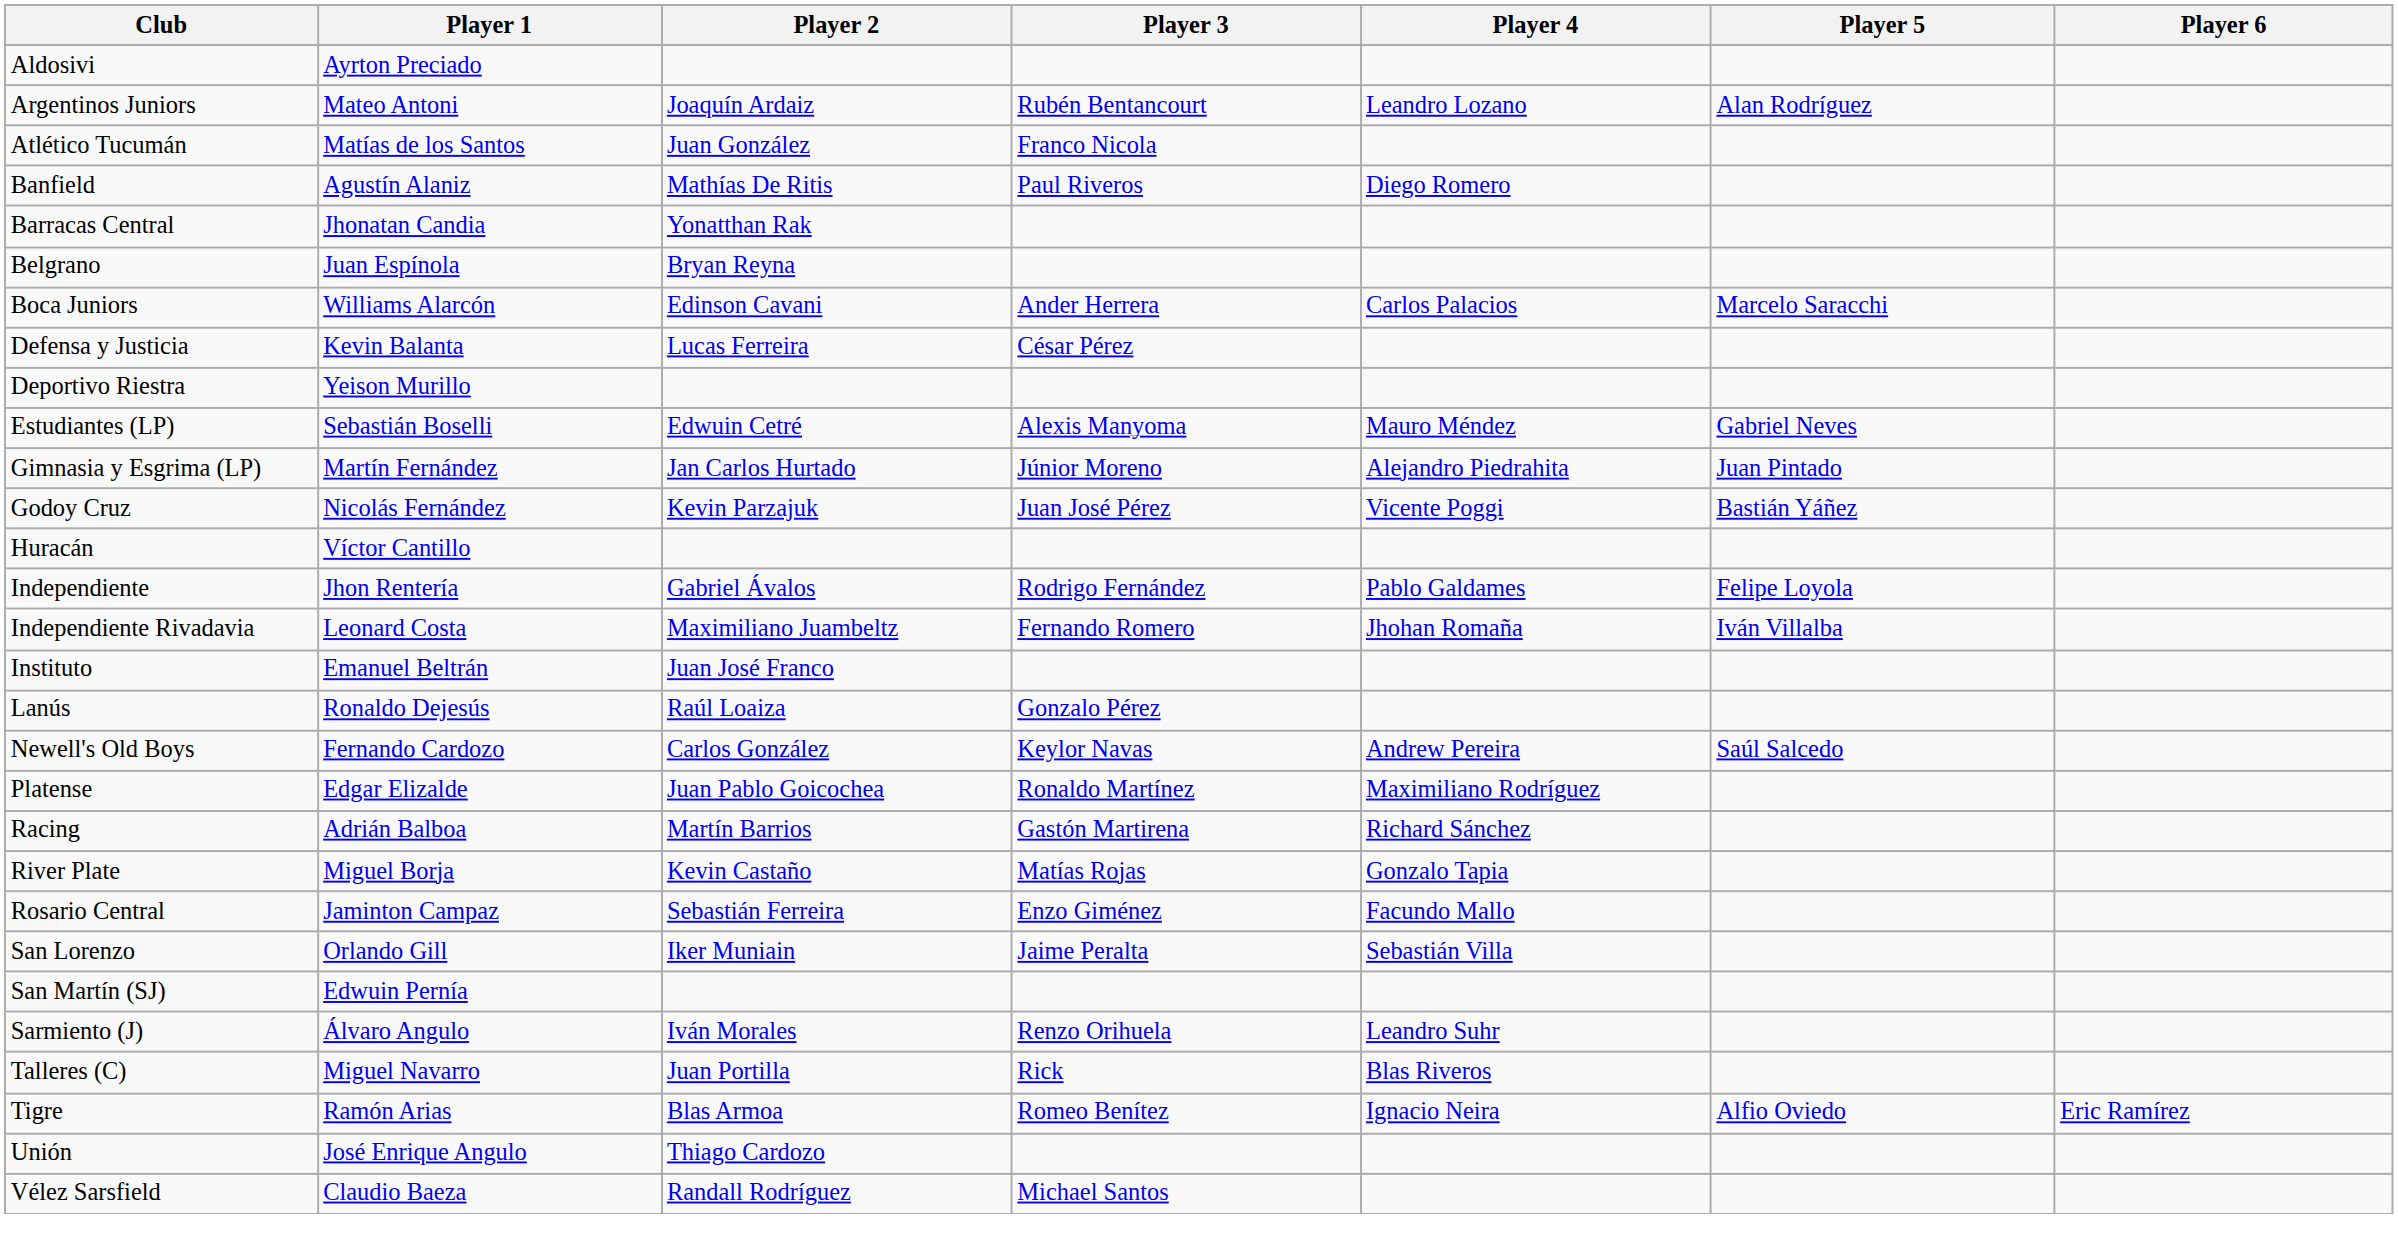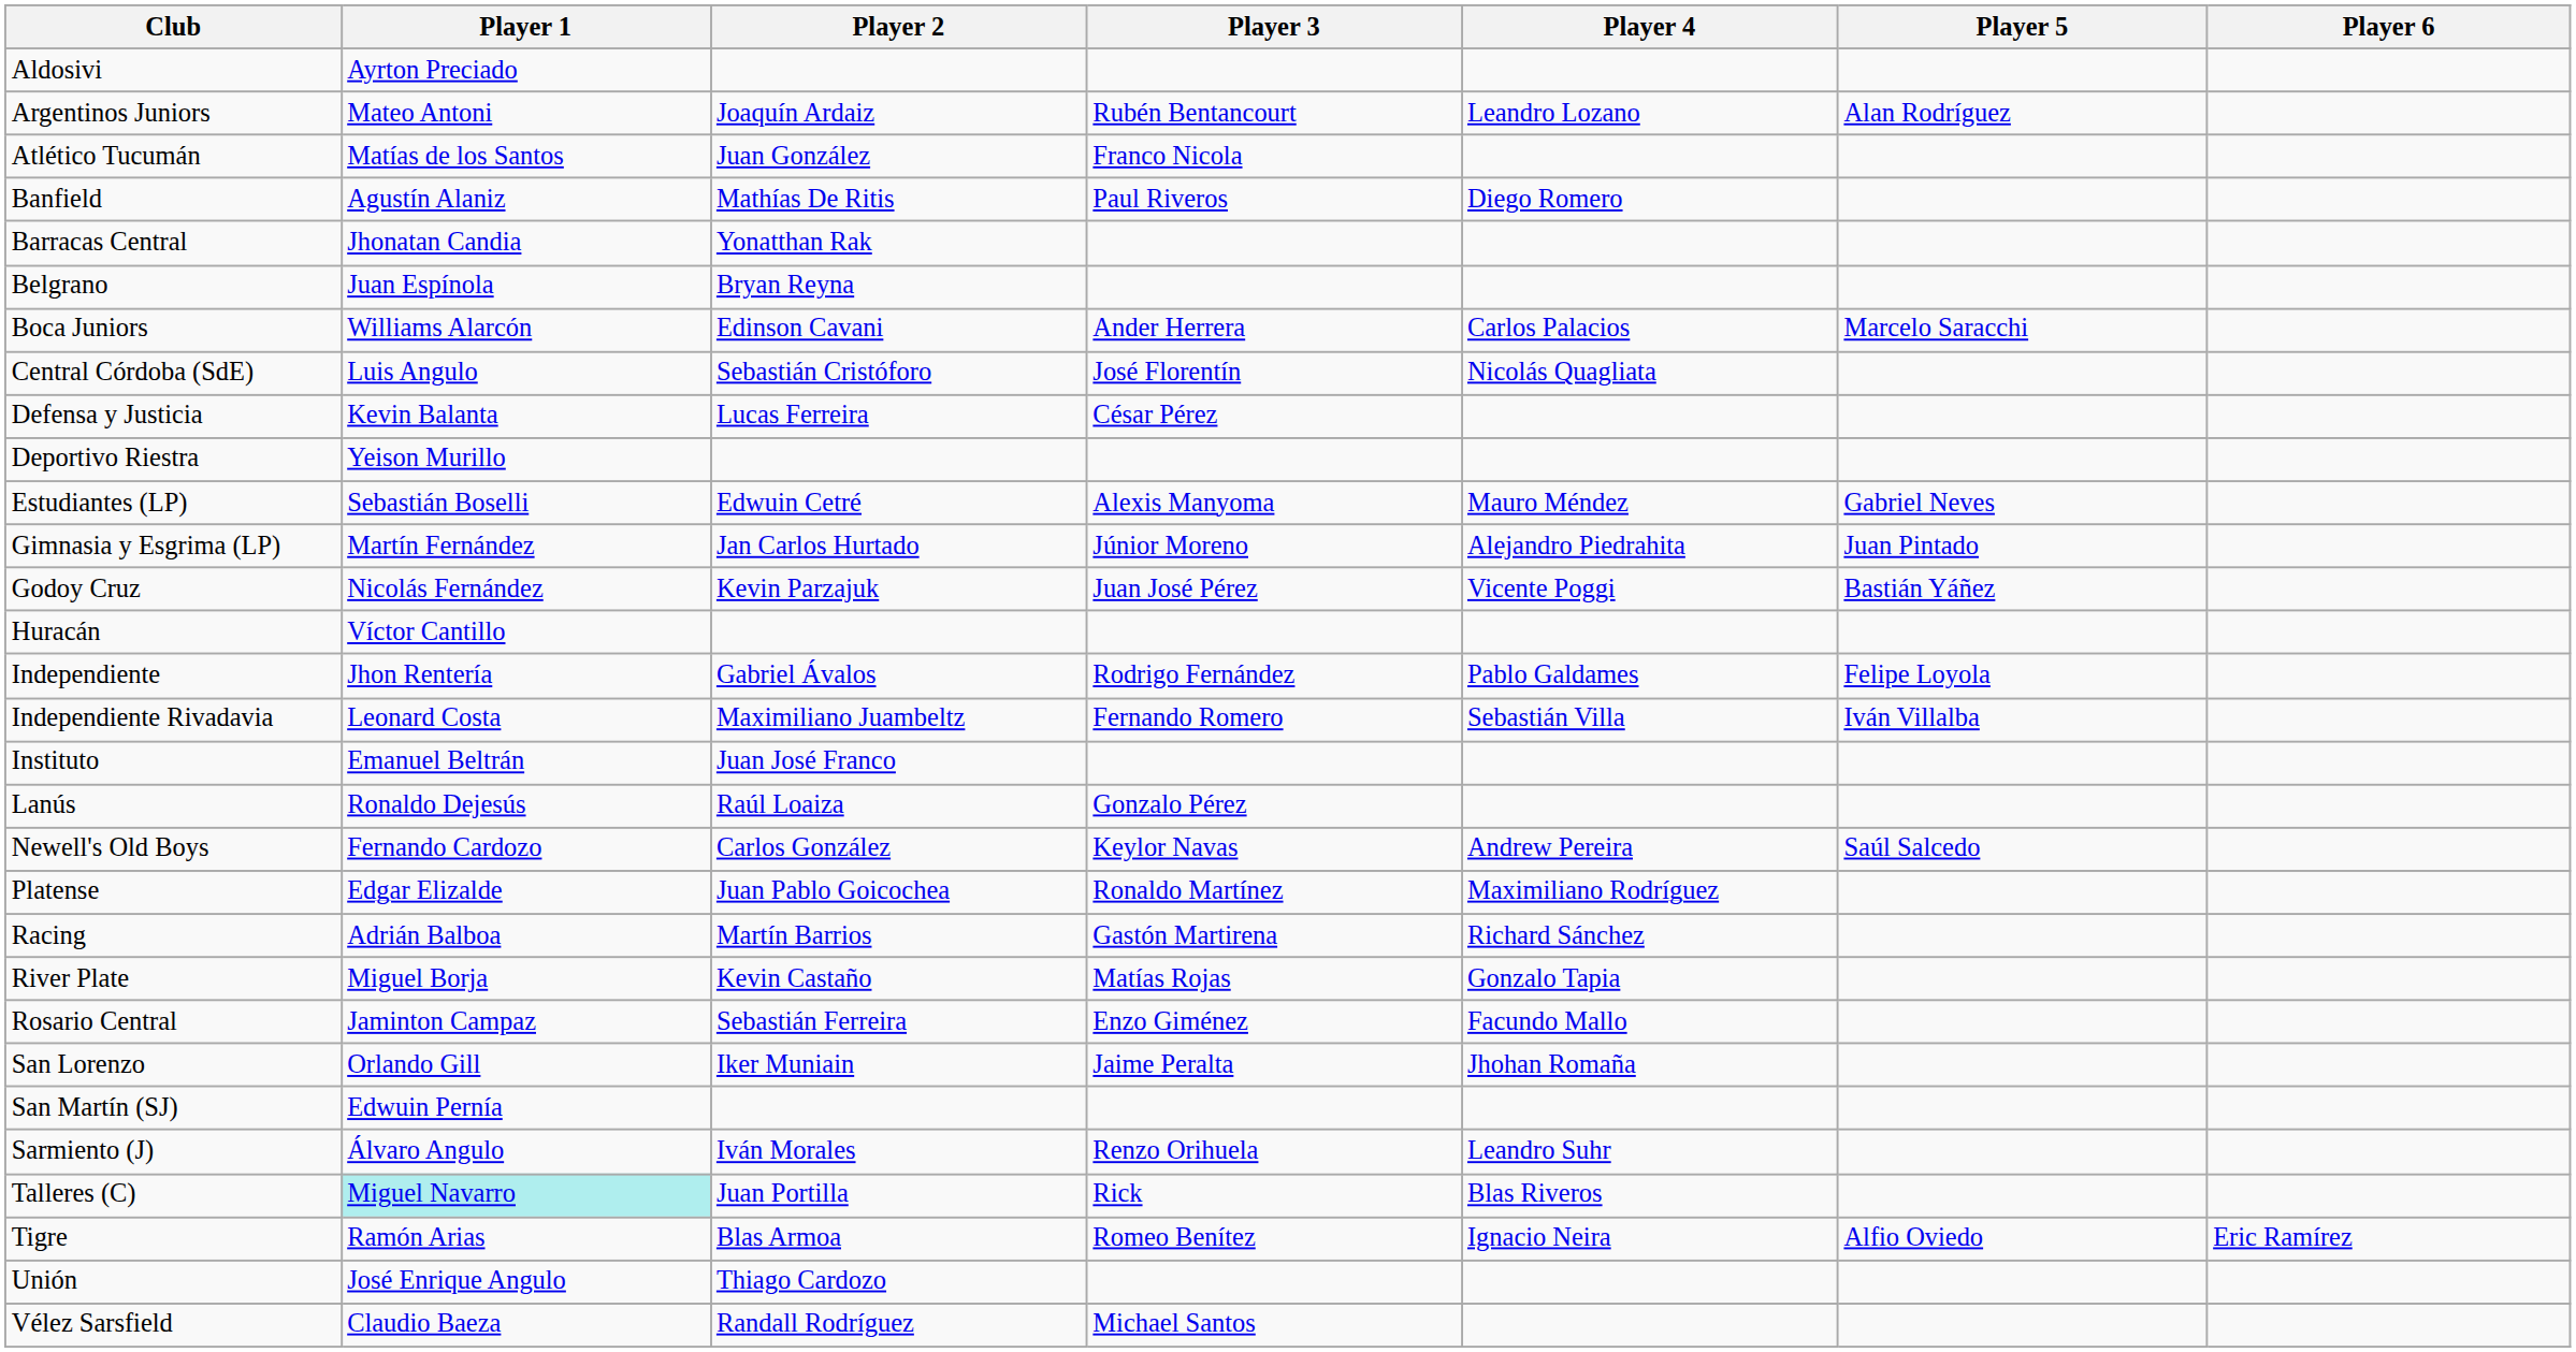+ row: Central Córdoba (SdE) | Luis Angulo | Sebastián Cristóforo | José Florentín | Nicolás Quagliata
Independiente Rivadavia | Player 4: Jhohan Romaña -> Sebastián Villa
San Lorenzo | Player 4: Sebastián Villa -> Jhohan Romaña
Talleres (C) | Player 1: no background -> paleturquoise background
